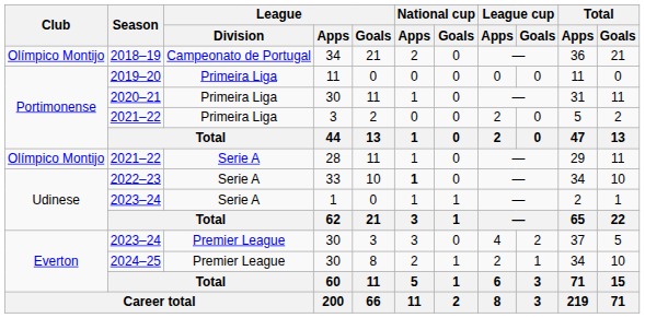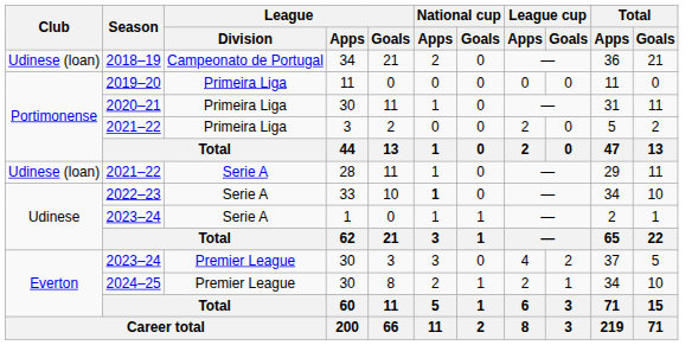2018–19 | Club: Olímpico Montijo -> Udinese (loan)
2021–22 / 28 | Club: Olímpico Montijo -> Udinese (loan)
